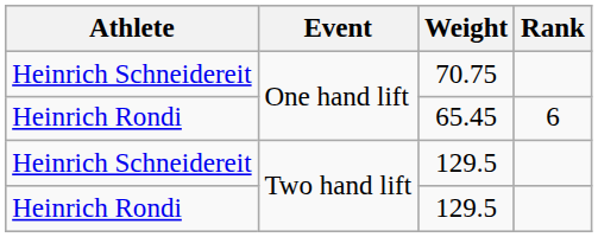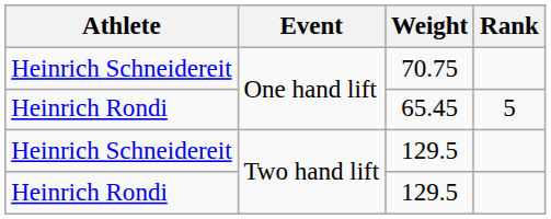65.45 | Rank: 6 -> 5
